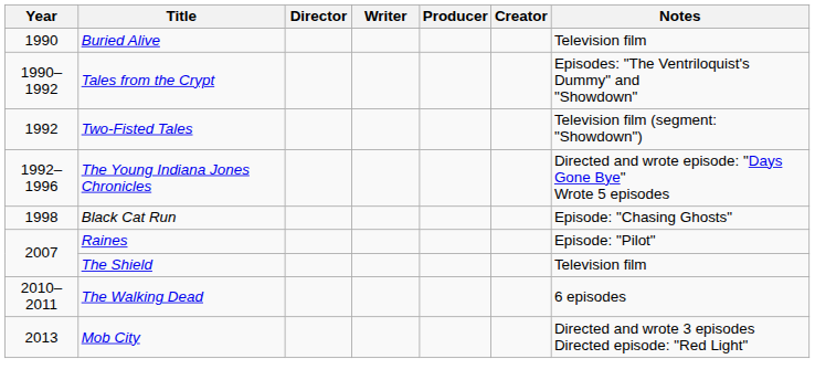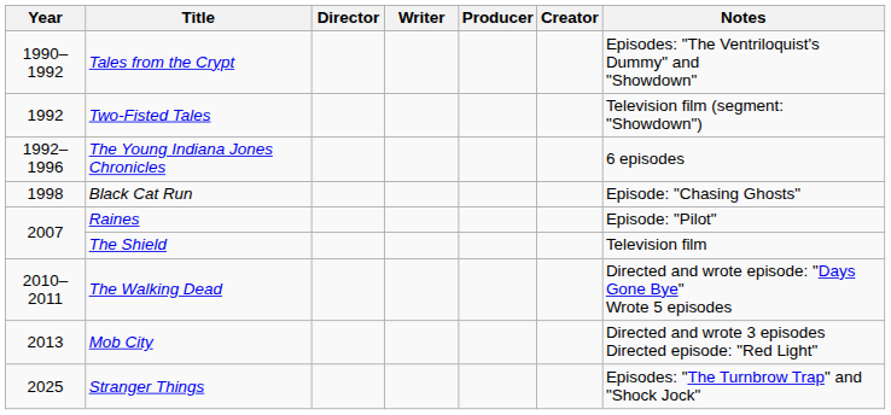- row: 1990 | Buried Alive | Television film
The Young Indiana Jones Chronicles | Notes: Directed and wrote episode: "Days Gone Bye" Wrote 5 episodes -> 6 episodes
The Walking Dead | Notes: 6 episodes -> Directed and wrote episode: "Days Gone Bye" Wrote 5 episodes
+ row: 2025 | Stranger Things | Episodes: "The Turnbrow Trap" and "Shock Jock"
